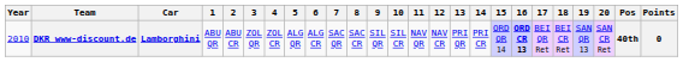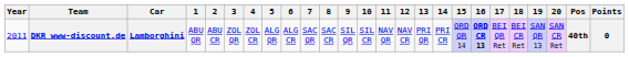DKR www-discount.de | Year: 2010 -> 2011
